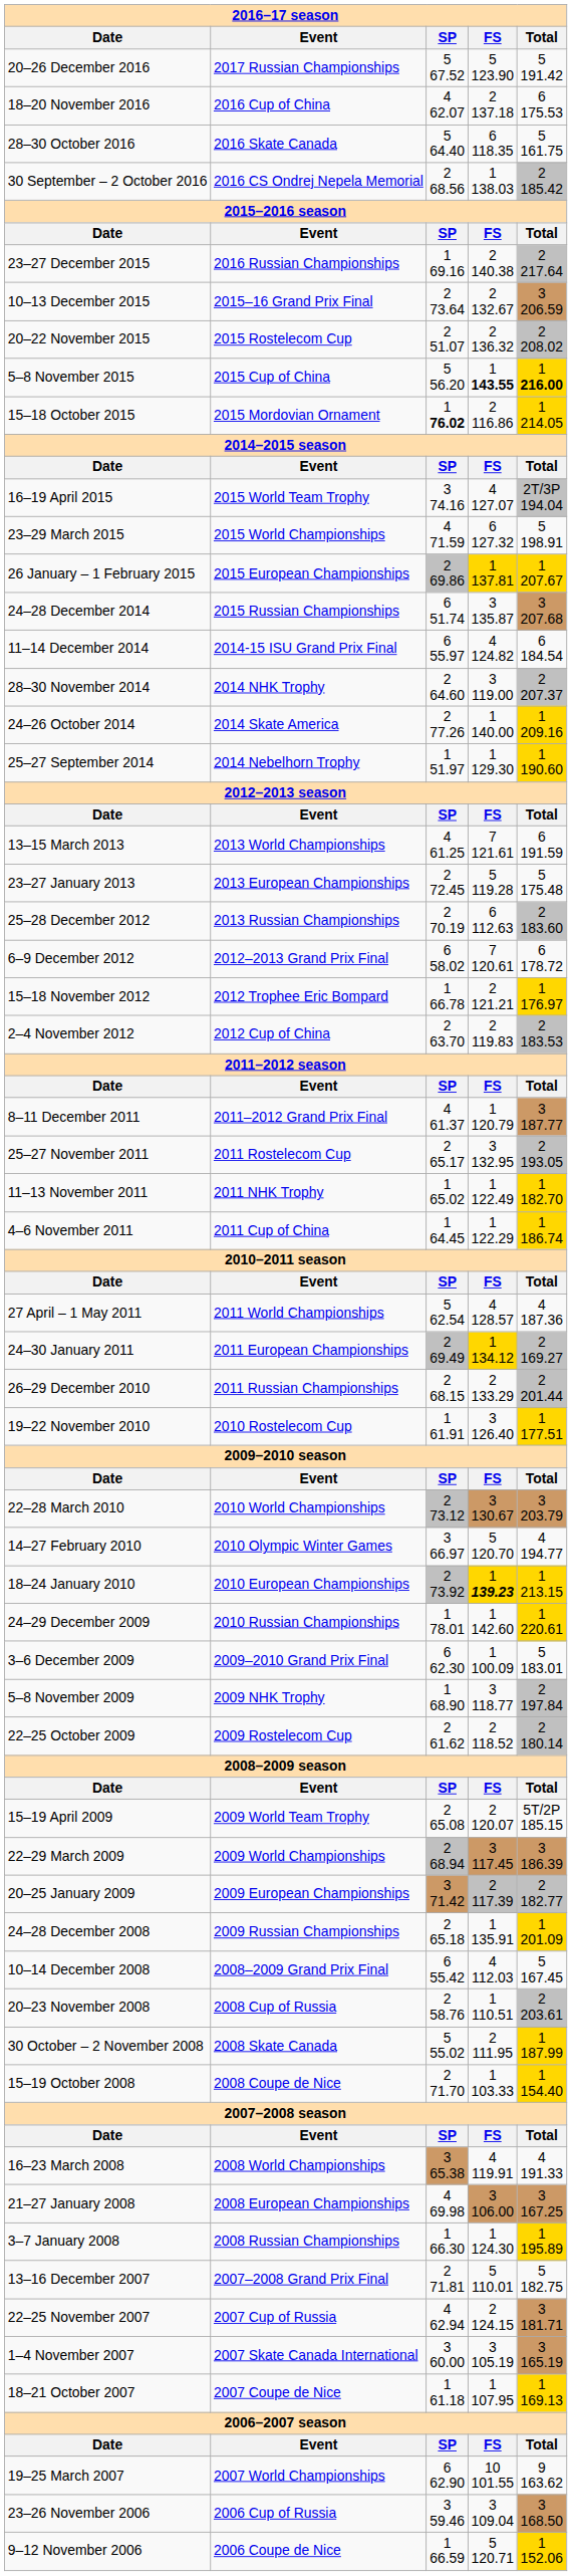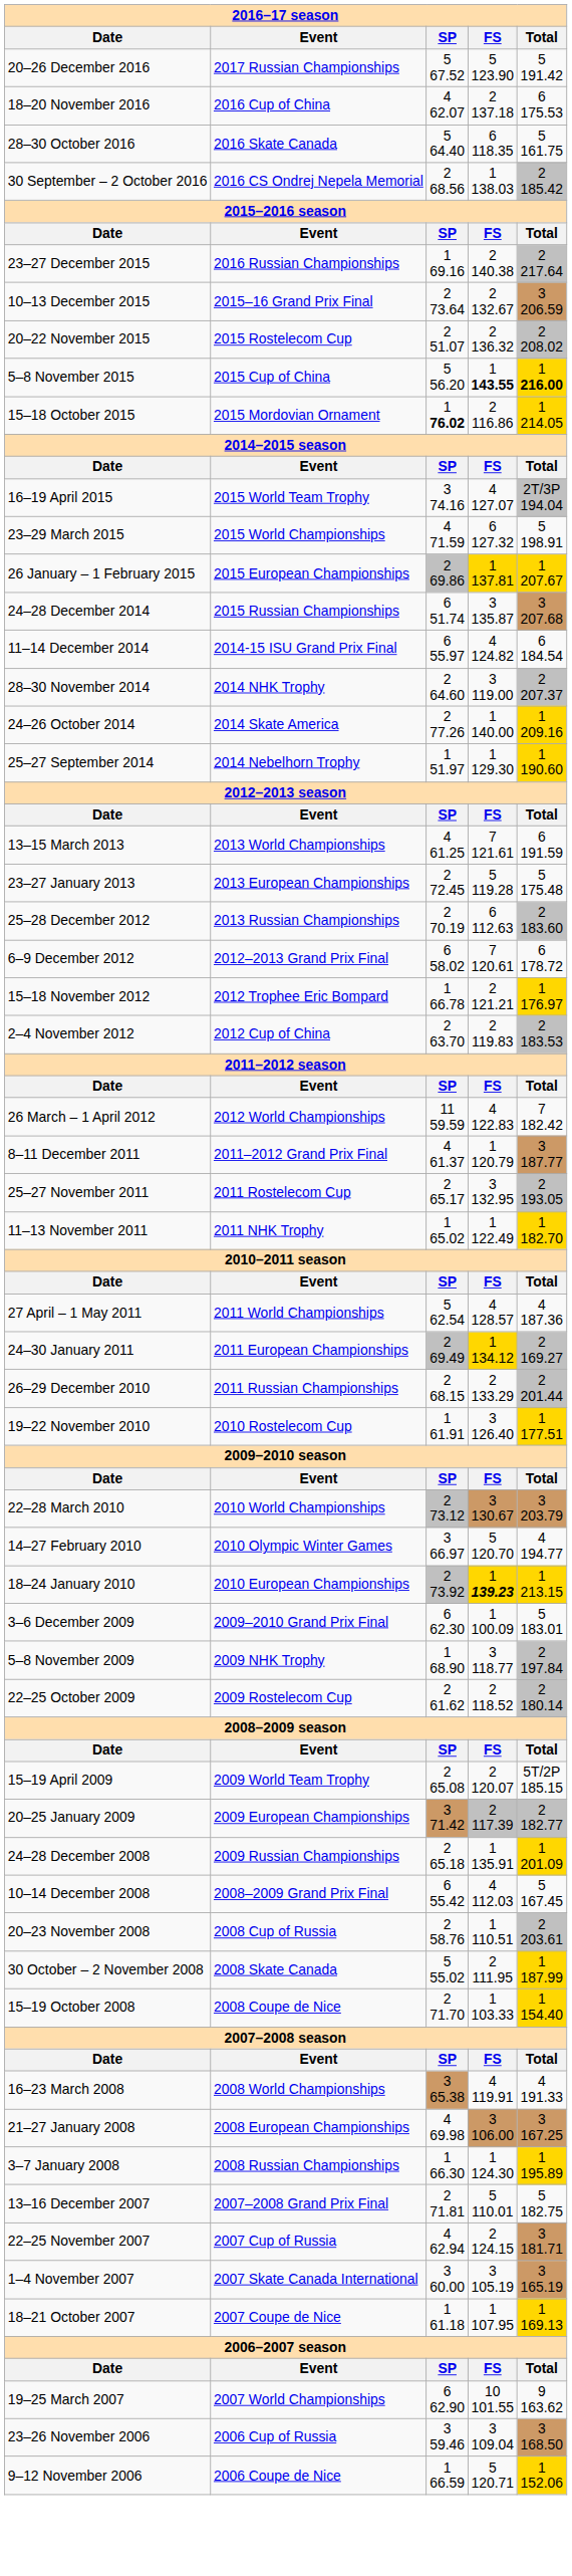+ row: 26 March – 1 April 2012 | 2012 World Championships | 11 59.59 | 4 122.83 | 7 182.42
- row: 4–6 November 2011 | 2011 Cup of China | 1 64.45 | 1 122.29 | 1 186.74
- row: 24–29 December 2009 | 2010 Russian Championships | 1 78.01 | 1 142.60 | 1 220.61
- row: 22–29 March 2009 | 2009 World Championships | 2 68.94 | 3 117.45 | 3 186.39
